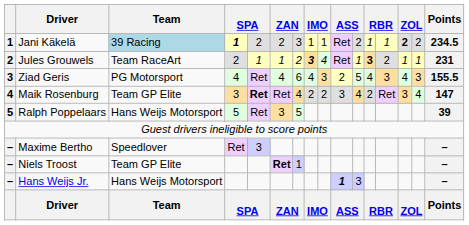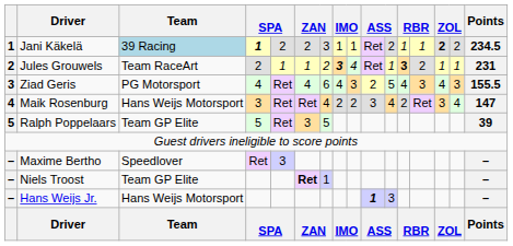Maik Rosenburg | Team: Team GP Elite -> Hans Weijs Motorsport
Maik Rosenburg | column 5: bold -> normal
Ralph Poppelaars | Team: Hans Weijs Motorsport -> Team GP Elite
